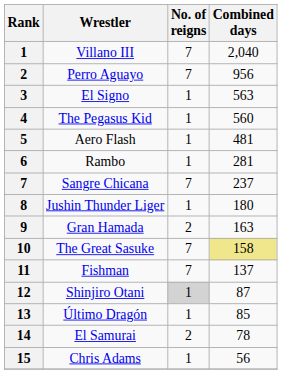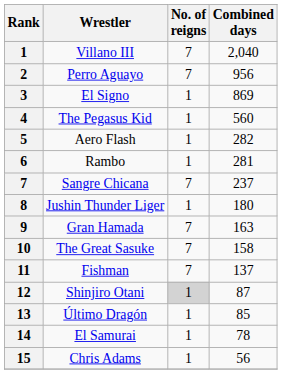El Signo | Combined days: 563 -> 869
Aero Flash | Combined days: 481 -> 282
Gran Hamada | No. of reigns: 2 -> 7
The Great Sasuke | Combined days: khaki background -> no background
El Samurai | No. of reigns: 2 -> 1
